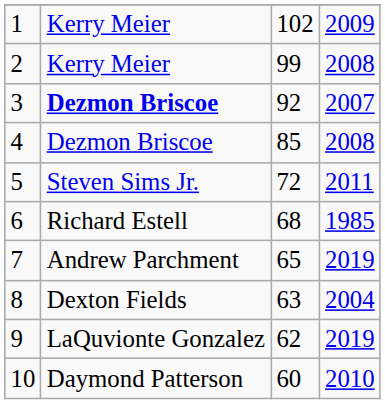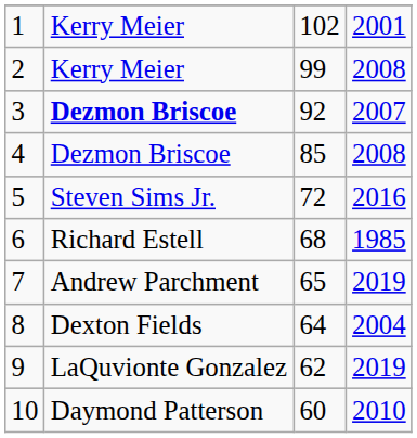1 | column 4: 2009 -> 2001
5 | column 4: 2011 -> 2016
8 | column 3: 63 -> 64
